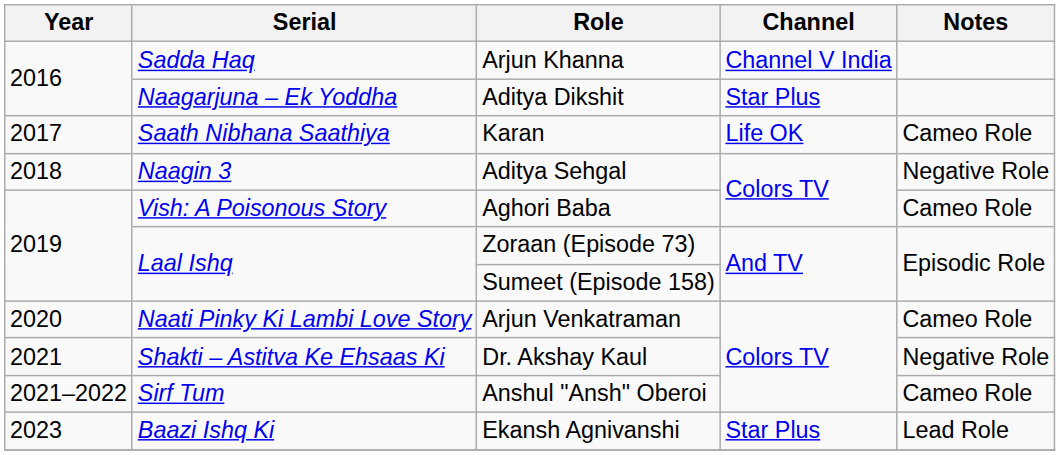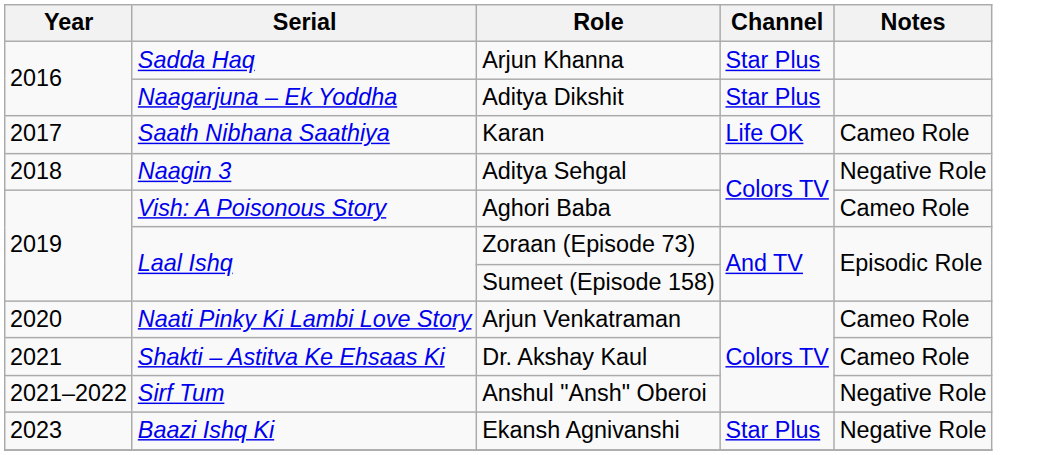Arjun Khanna | Channel: Channel V India -> Star Plus
Dr. Akshay Kaul | Notes: Negative Role -> Cameo Role
Anshul "Ansh" Oberoi | Notes: Cameo Role -> Negative Role
Ekansh Agnivanshi | Notes: Lead Role -> Negative Role
